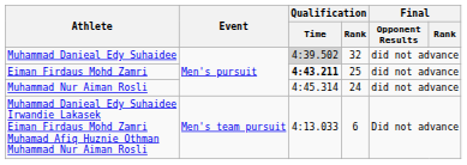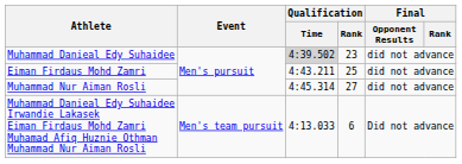Muhammad Danieal Edy Suhaidee | Qualification / Rank: 32 -> 23
Eiman Firdaus Mohd Zamri | Qualification / Time: bold -> normal
Muhammad Nur Aiman Rosli | Qualification / Rank: 24 -> 27
